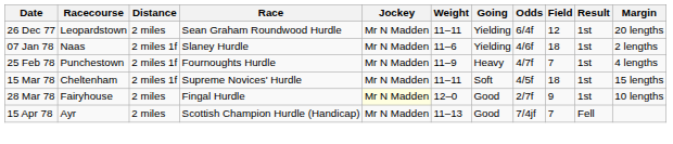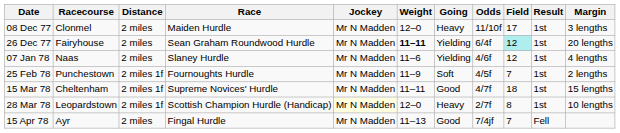+ row: 08 Dec 77 | Clonmel | 2 miles | Maiden Hurdle | Mr N Madden | 12–0 | Heavy | 11/10f | 17 | 1st | 3 lengths
26 Dec 77 | Racecourse: Leopardstown -> Fairyhouse
26 Dec 77 | Weight: normal -> bold
26 Dec 77 | Field: no background -> paleturquoise background
07 Jan 78 | Distance: 2 miles 1f -> 2 miles
07 Jan 78 | Field: 18 -> 12
07 Jan 78 | Margin: 2 lengths -> 4 lengths
25 Feb 78 | Going: Heavy -> Soft
25 Feb 78 | Odds: 4/7f -> 4/5f
25 Feb 78 | Margin: 4 lengths -> 2 lengths
15 Mar 78 | Going: Soft -> Good
15 Mar 78 | Odds: 4/5f -> 4/7f
28 Mar 78 | Racecourse: Fairyhouse -> Leopardstown
28 Mar 78 | Distance: 2 miles -> 2 miles 1f
28 Mar 78 | Race: Fingal Hurdle -> Scottish Champion Hurdle (Handicap)
28 Mar 78 | Going: Good -> Heavy
28 Mar 78 | Field: 9 -> 8
15 Apr 78 | Race: Scottish Champion Hurdle (Handicap) -> Fingal Hurdle
